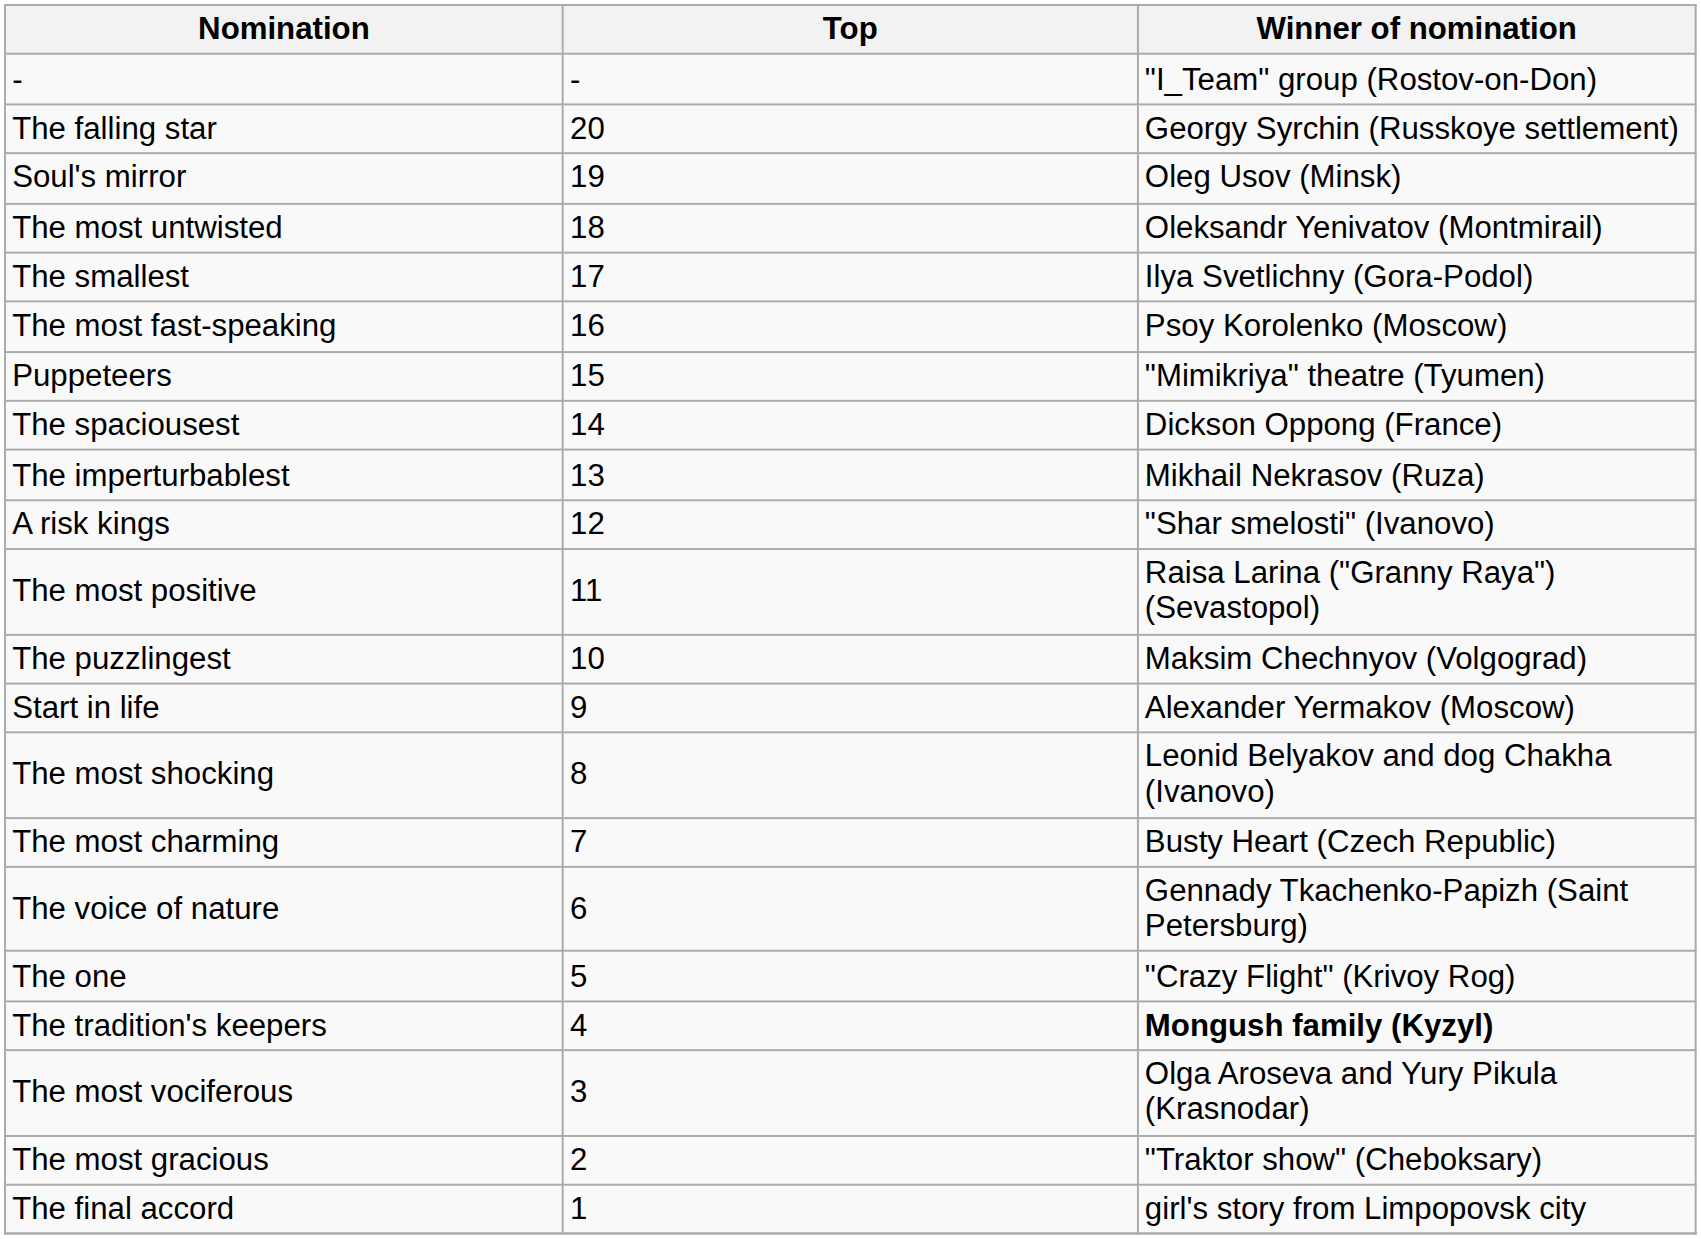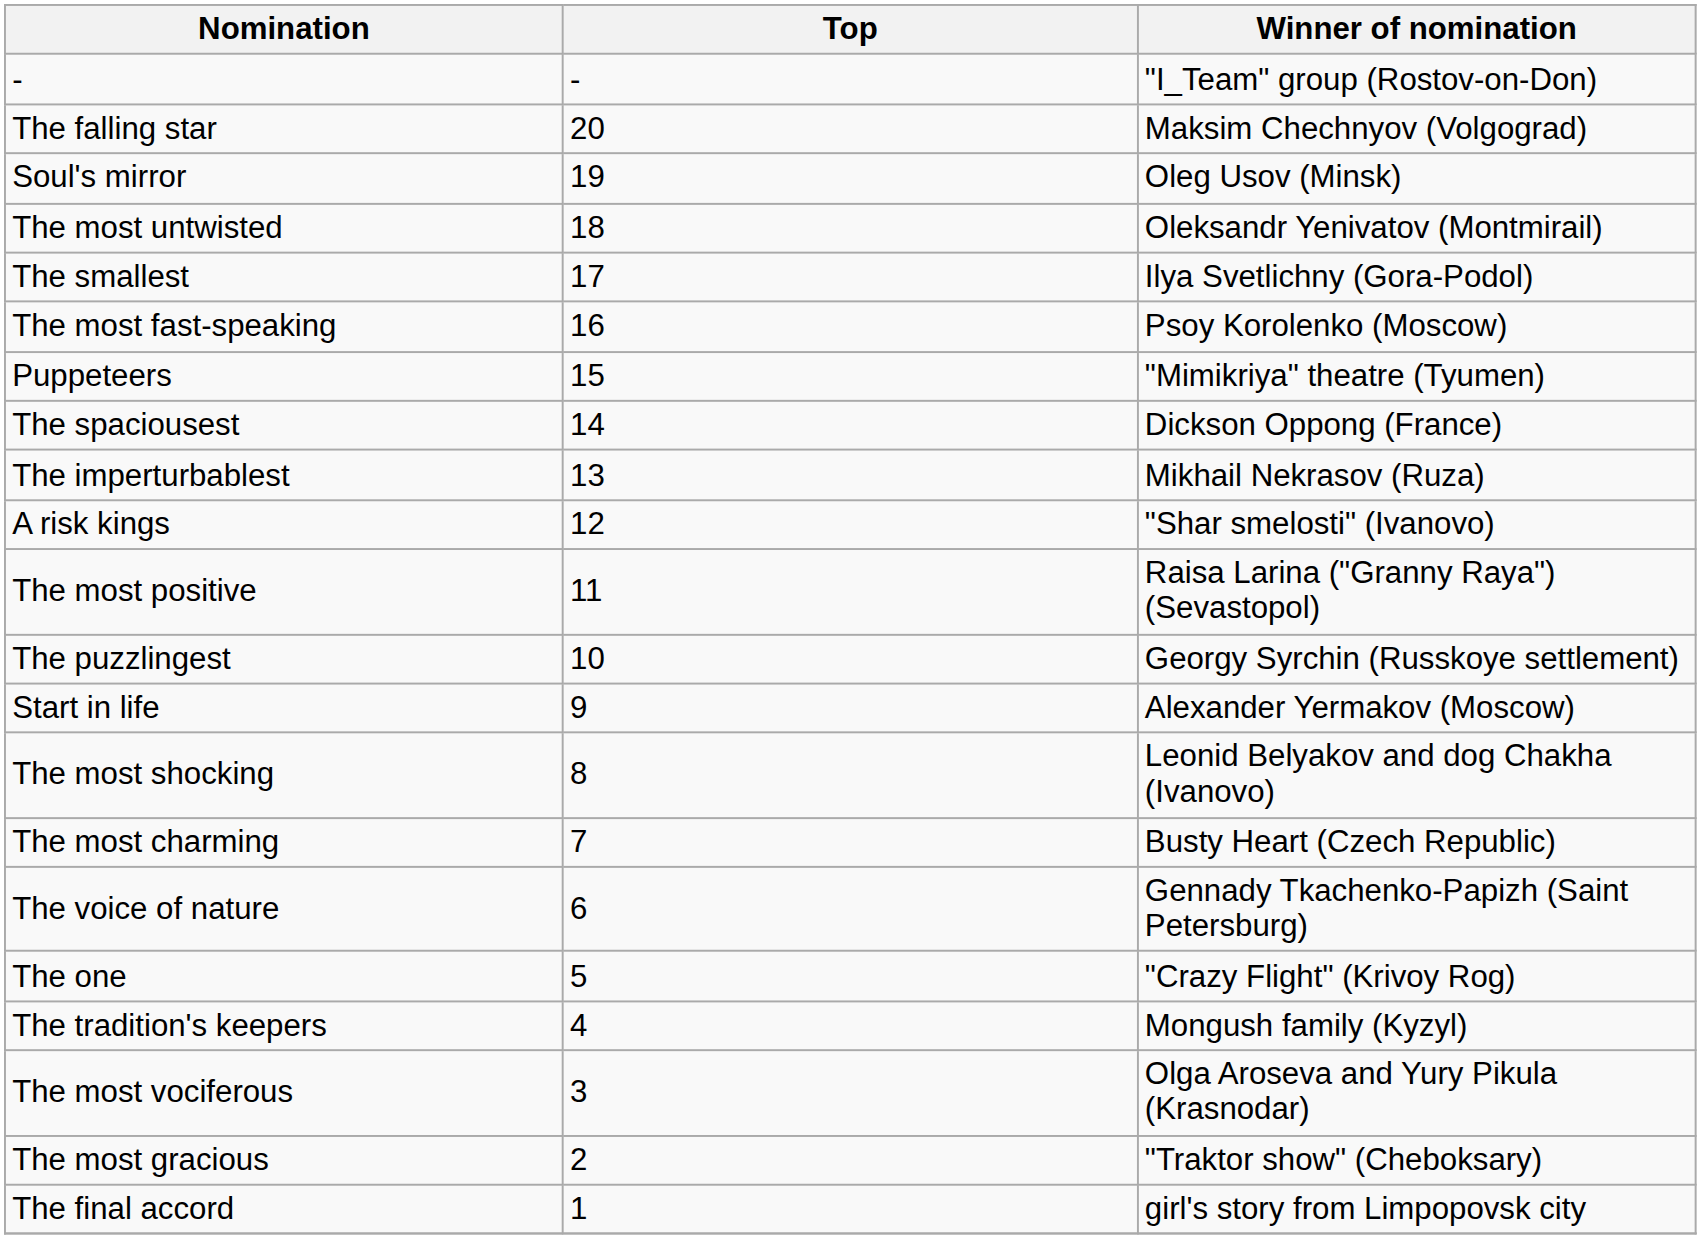The falling star | Winner of nomination: Georgy Syrchin (Russkoye settlement) -> Maksim Chechnyov (Volgograd)
The puzzlingest | Winner of nomination: Maksim Chechnyov (Volgograd) -> Georgy Syrchin (Russkoye settlement)
The tradition's keepers | Winner of nomination: bold -> normal
